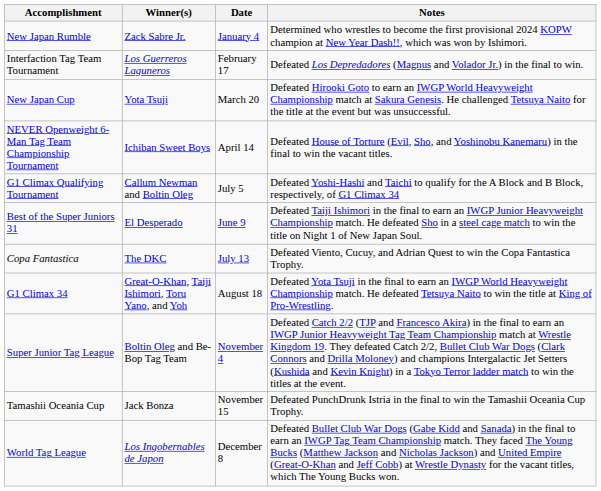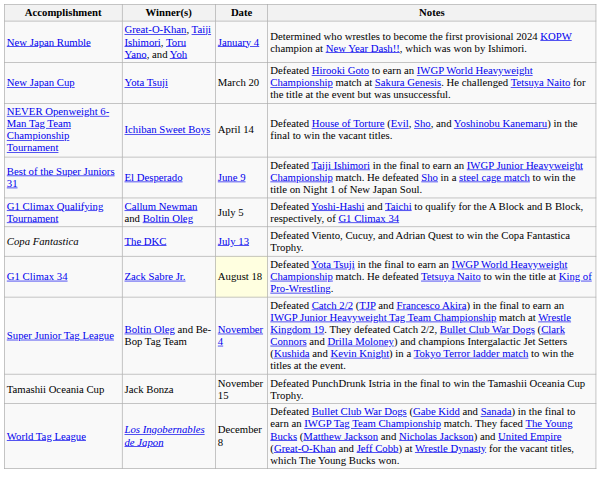New Japan Rumble | Winner(s): Zack Sabre Jr. -> Great-O-Khan, Taiji Ishimori, Toru Yano, and Yoh
- row: Interfaction Tag Team Tournament | Los Guerreros Laguneros | February 17 | Defeated Los Depredadores (Magnus and Volador Jr.) in the final to win.
rows swapped: Best of the Super Juniors 31 <-> G1 Climax Qualifying Tournament
G1 Climax 34 | Winner(s): Great-O-Khan, Taiji Ishimori, Toru Yano, and Yoh -> Zack Sabre Jr.
G1 Climax 34 | Date: no background -> lightyellow background
